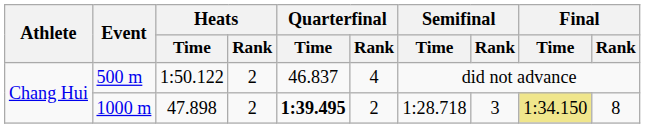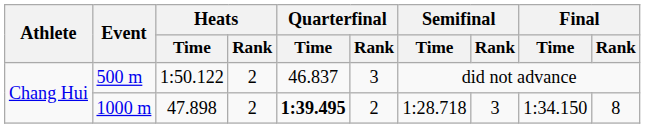500 m | Quarterfinal / Rank: 4 -> 3
1000 m | Final / Time: khaki background -> no background
